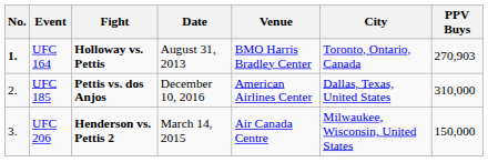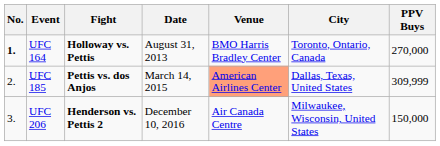UFC 164 | PPV Buys: 270,903 -> 270,000
UFC 185 | Date: December 10, 2016 -> March 14, 2015
UFC 185 | Venue: no background -> lightsalmon background
UFC 185 | PPV Buys: 310,000 -> 309,999
UFC 206 | Date: March 14, 2015 -> December 10, 2016
